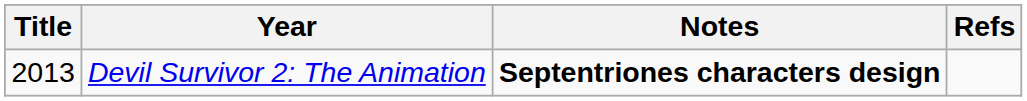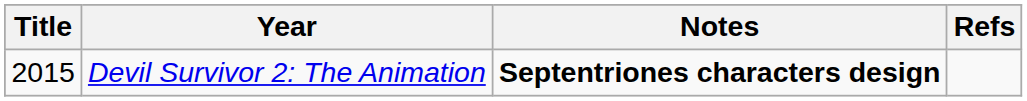Devil Survivor 2: The Animation | Title: 2013 -> 2015
